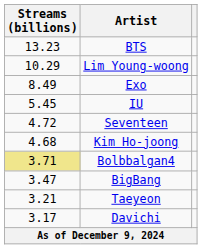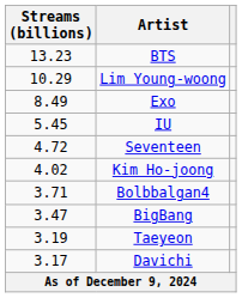Kim Ho-joong | Streams (billions): 4.68 -> 4.02
Bolbbalgan4 | Streams (billions): khaki background -> no background
Taeyeon | Streams (billions): 3.21 -> 3.19
